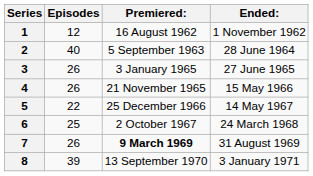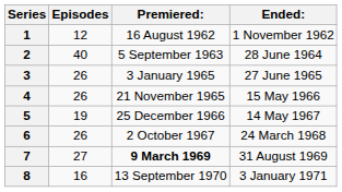5 | Episodes: 22 -> 19
6 | Episodes: 25 -> 26
7 | Episodes: 26 -> 27
8 | Episodes: 39 -> 16
